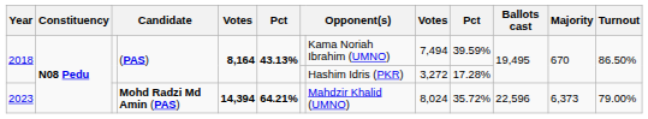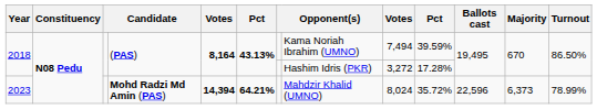2023 | Turnout: 79.00% -> 78.99%
